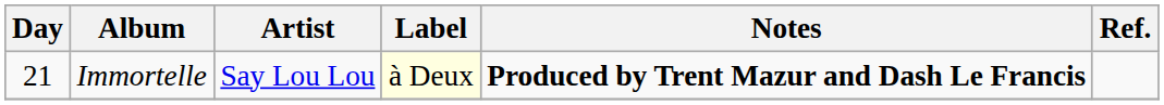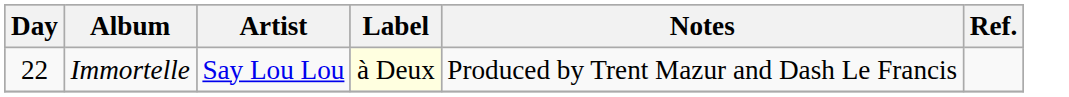Immortelle | Day: 21 -> 22
Immortelle | Notes: bold -> normal
